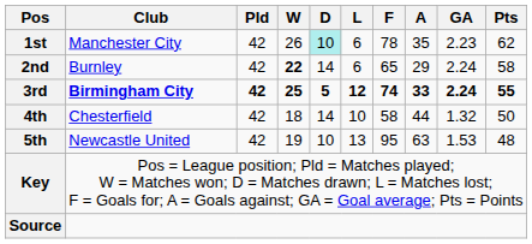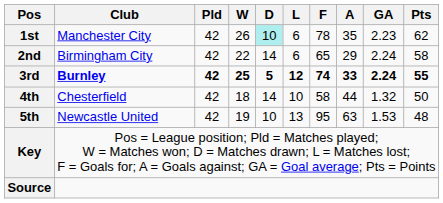2nd | Club: Burnley -> Birmingham City
2nd | W: bold -> normal
3rd | Club: Birmingham City -> Burnley
